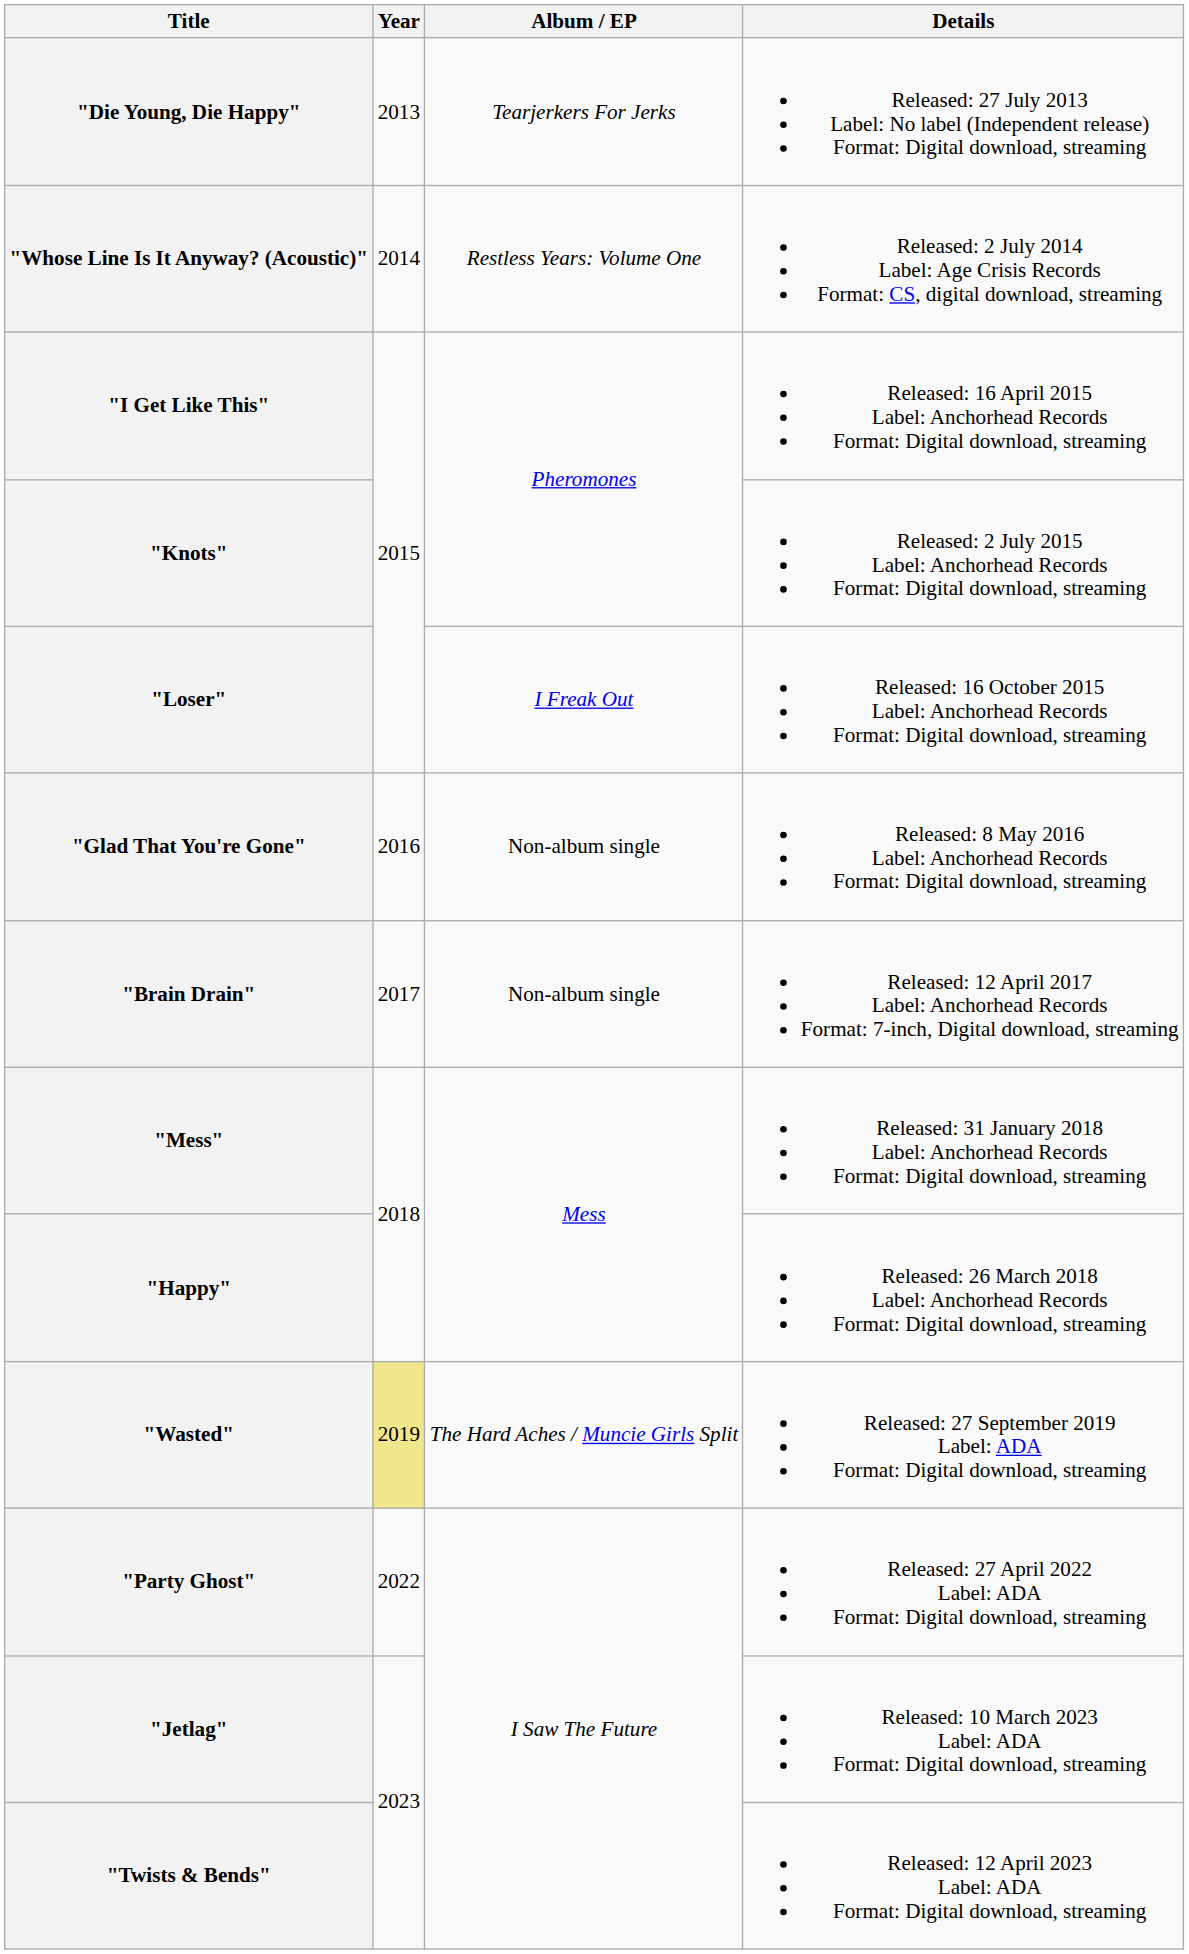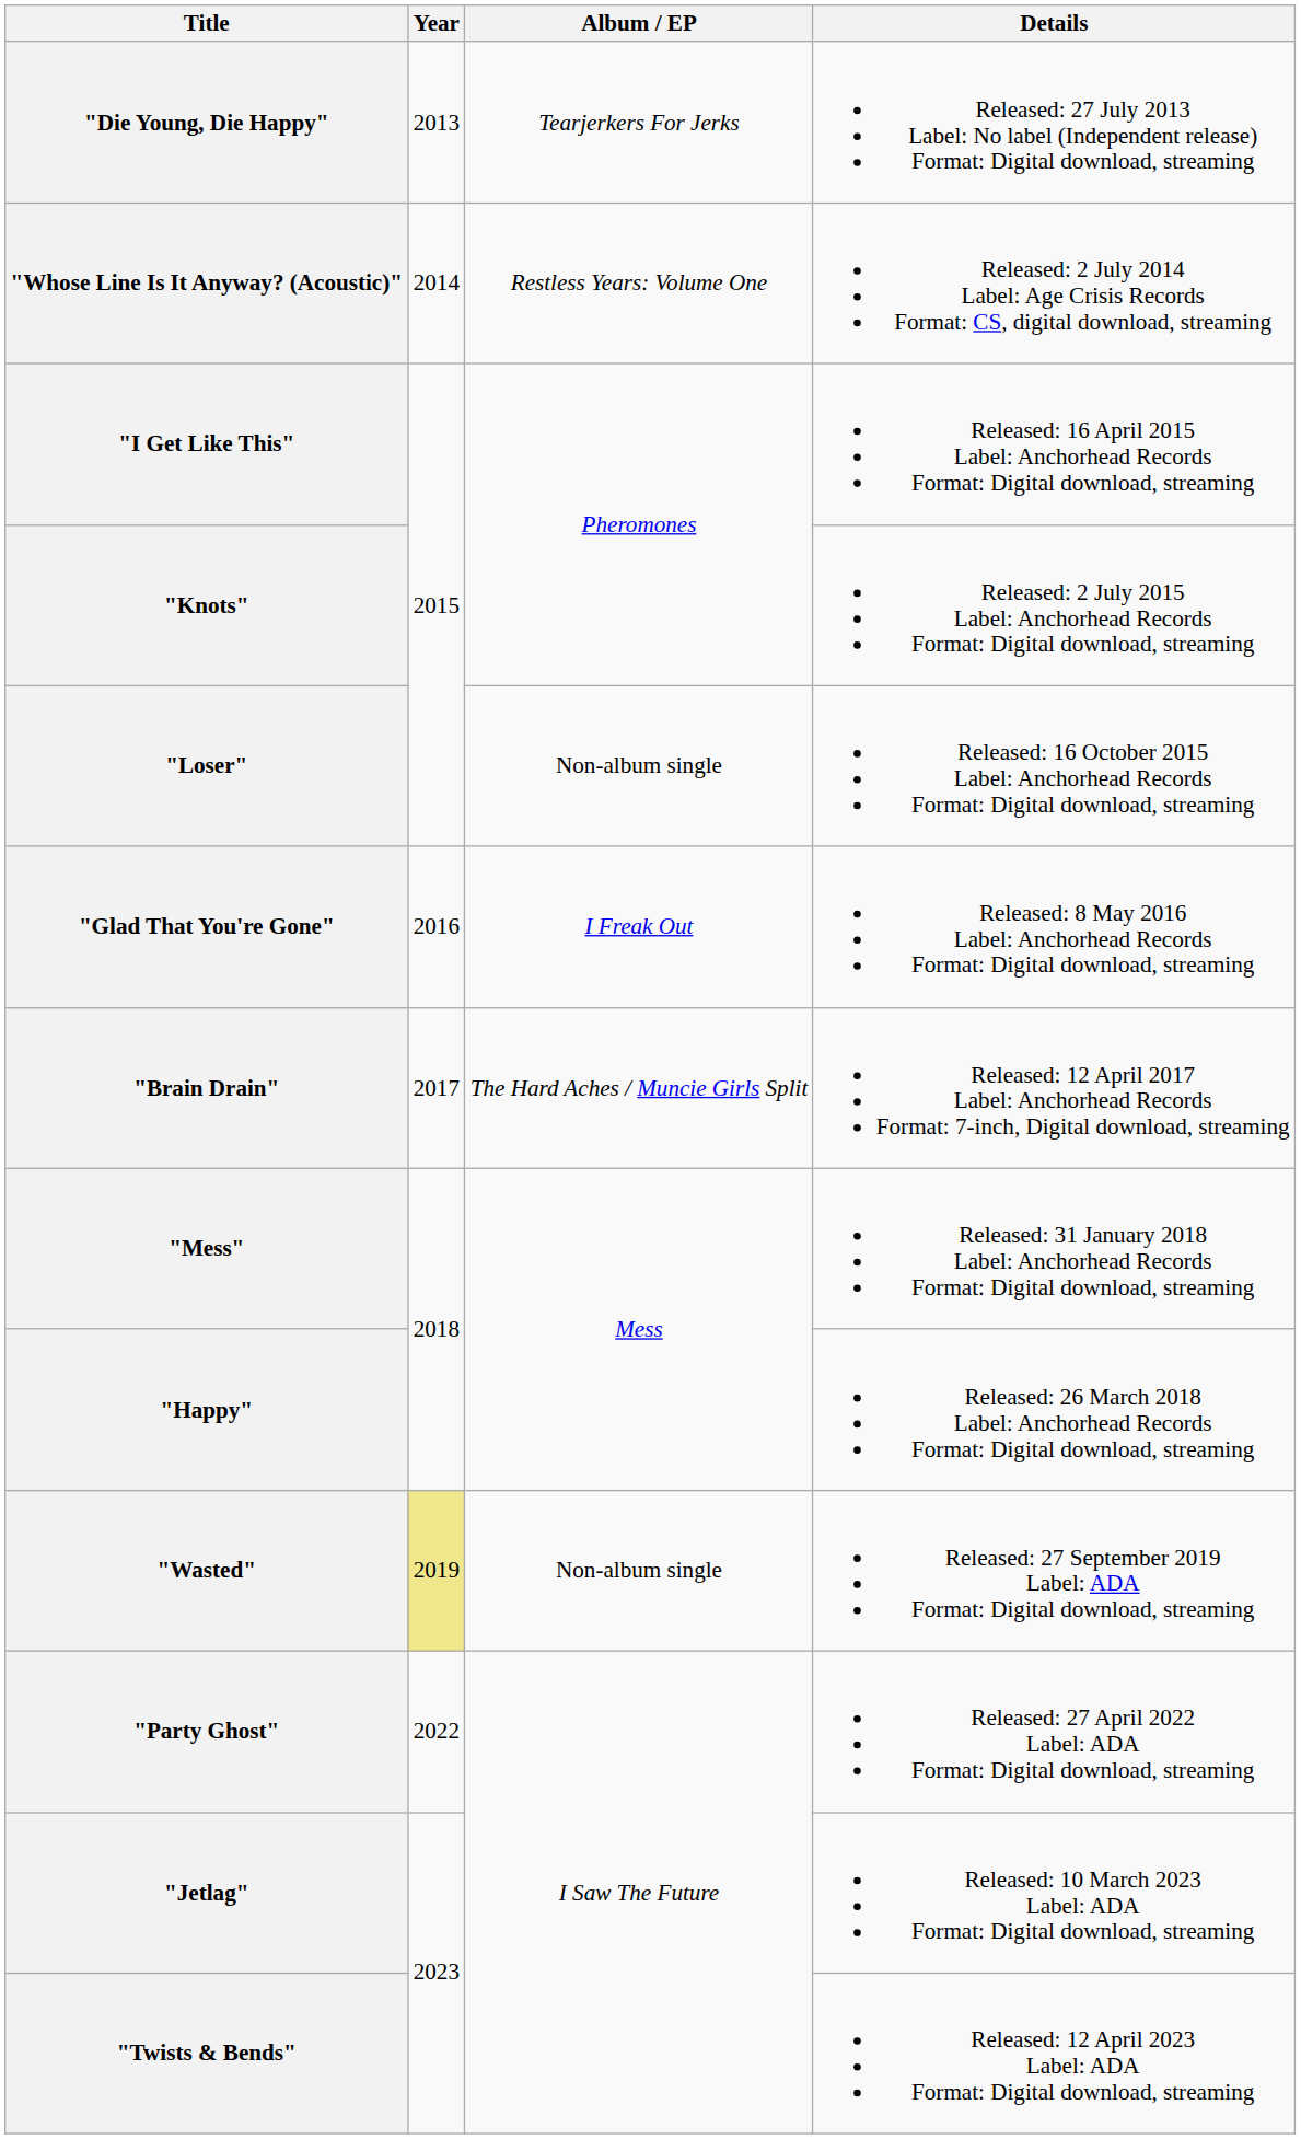"Loser" | Album / EP: I Freak Out -> Non-album single
"Glad That You're Gone" | Album / EP: Non-album single -> I Freak Out
"Brain Drain" | Album / EP: Non-album single -> The Hard Aches / Muncie Girls Split
"Wasted" | Album / EP: The Hard Aches / Muncie Girls Split -> Non-album single
